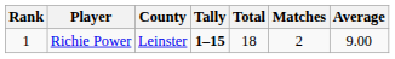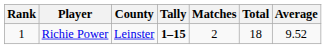columns swapped: Total <-> Matches
Richie Power | Average: 9.00 -> 9.52
